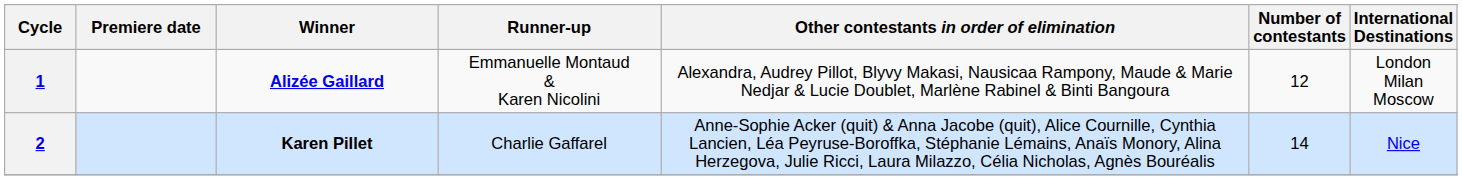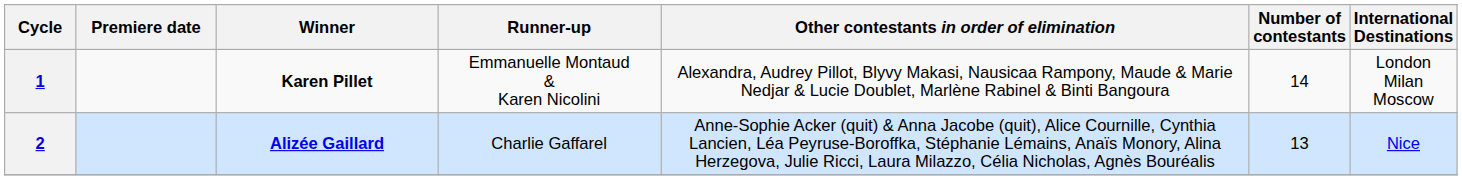1 | Winner: Alizée Gaillard -> Karen Pillet
1 | Number of contestants: 12 -> 14
2 | Winner: Karen Pillet -> Alizée Gaillard
2 | Number of contestants: 14 -> 13
